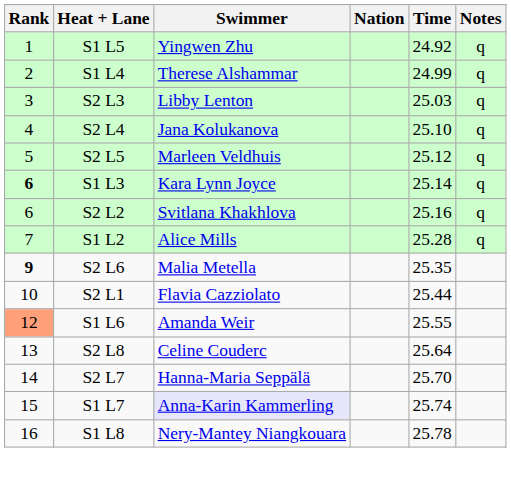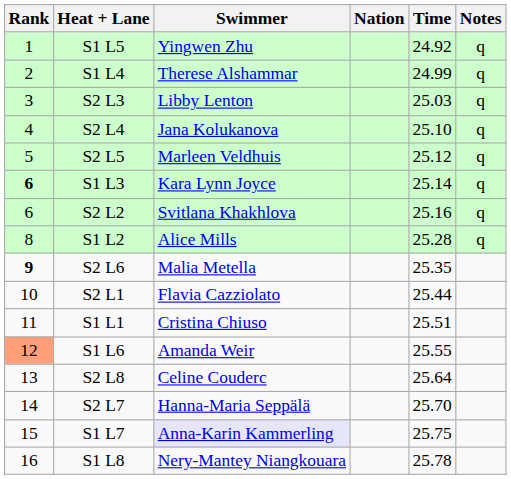S1 L2 | Rank: 7 -> 8
+ row: 11 | S1 L1 | Cristina Chiuso | 25.51
S1 L7 | Time: 25.74 -> 25.75
